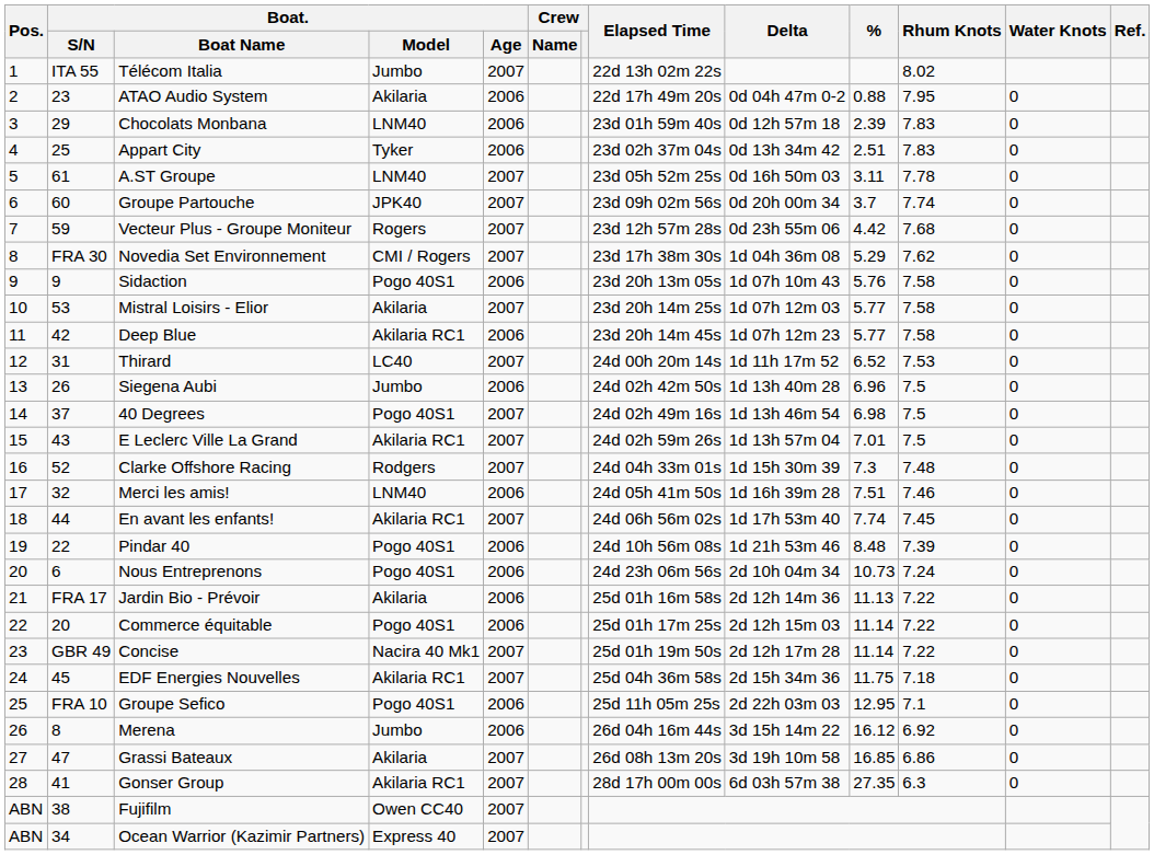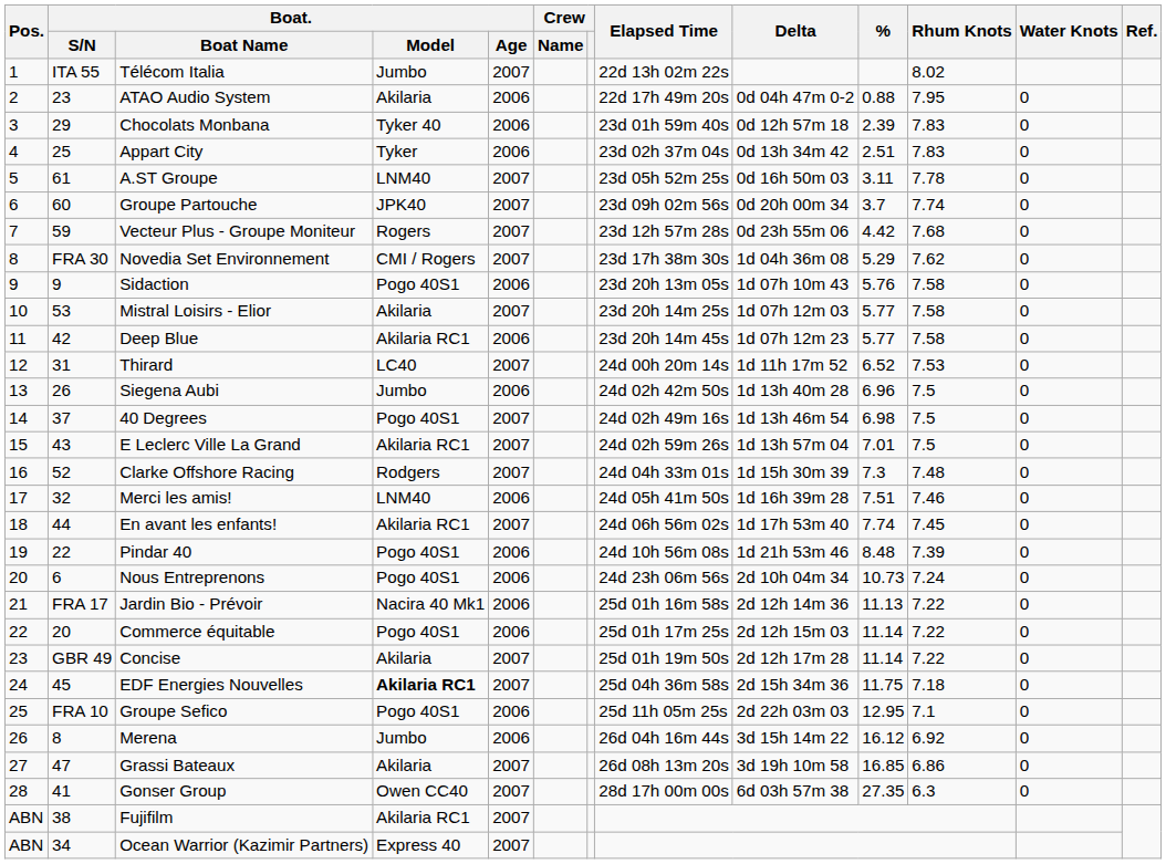Chocolats Monbana | Boat. / Model: LNM40 -> Tyker 40
Jardin Bio - Prévoir | Boat. / Model: Akilaria -> Nacira 40 Mk1
Concise | Boat. / Model: Nacira 40 Mk1 -> Akilaria
EDF Energies Nouvelles | Boat. / Model: normal -> bold
Gonser Group | Boat. / Model: Akilaria RC1 -> Owen CC40
Fujifilm | Boat. / Model: Owen CC40 -> Akilaria RC1
